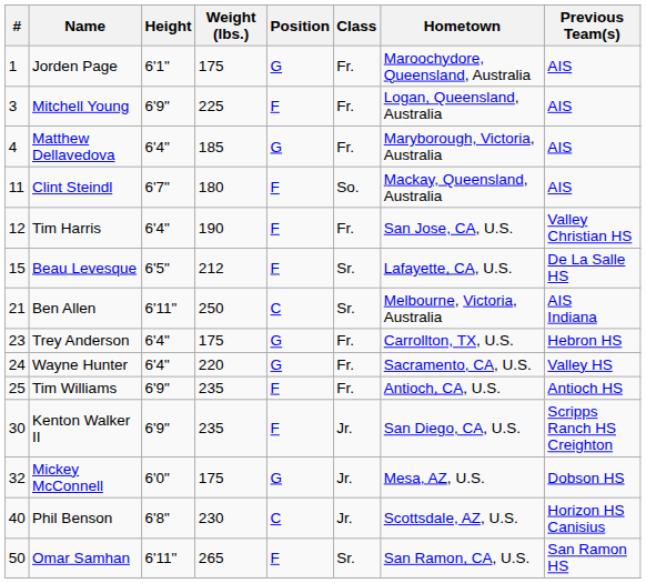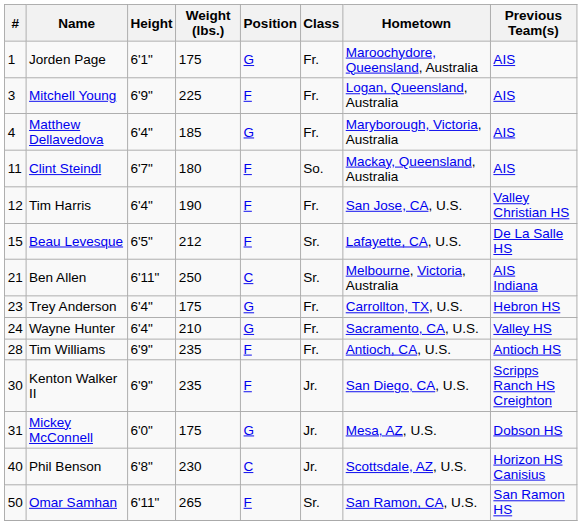Wayne Hunter | Weight (lbs.): 220 -> 210
Tim Williams | #: 25 -> 28
Mickey McConnell | #: 32 -> 31
